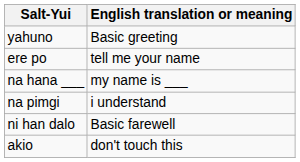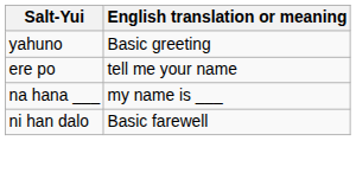- row: na pimgi | i understand
- row: akio | don't touch this
